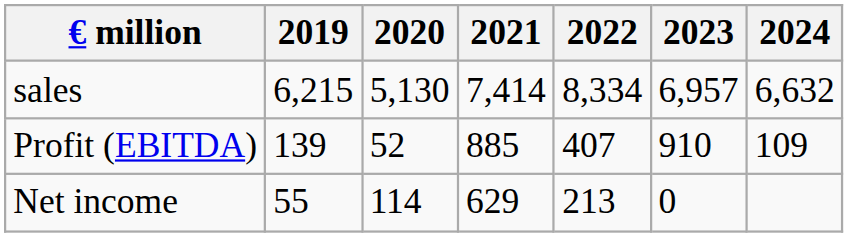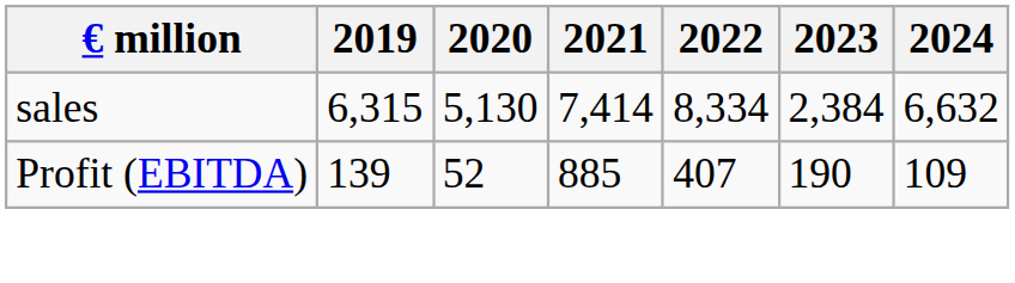sales | 2019: 6,215 -> 6,315
sales | 2023: 6,957 -> 2,384
Profit (EBITDA) | 2023: 910 -> 190
- row: Net income | 55 | 114 | 629 | 213 | 0
